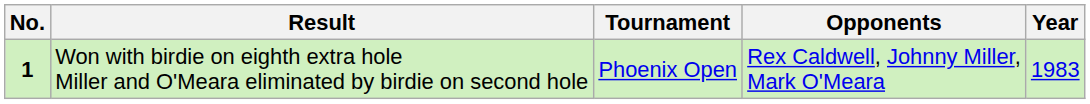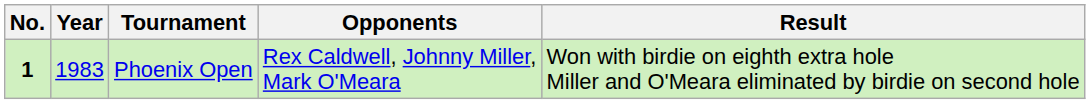columns swapped: Year <-> Result
